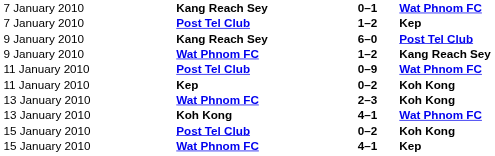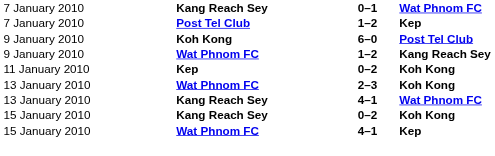6–0 | column 2: Kang Reach Sey -> Koh Kong
- row: 11 January 2010 | Post Tel Club | 0–9 | Wat Phnom FC
13 January 2010 / 4–1 | column 2: Koh Kong -> Kang Reach Sey
15 January 2010 / 0–2 | column 2: Post Tel Club -> Kang Reach Sey
